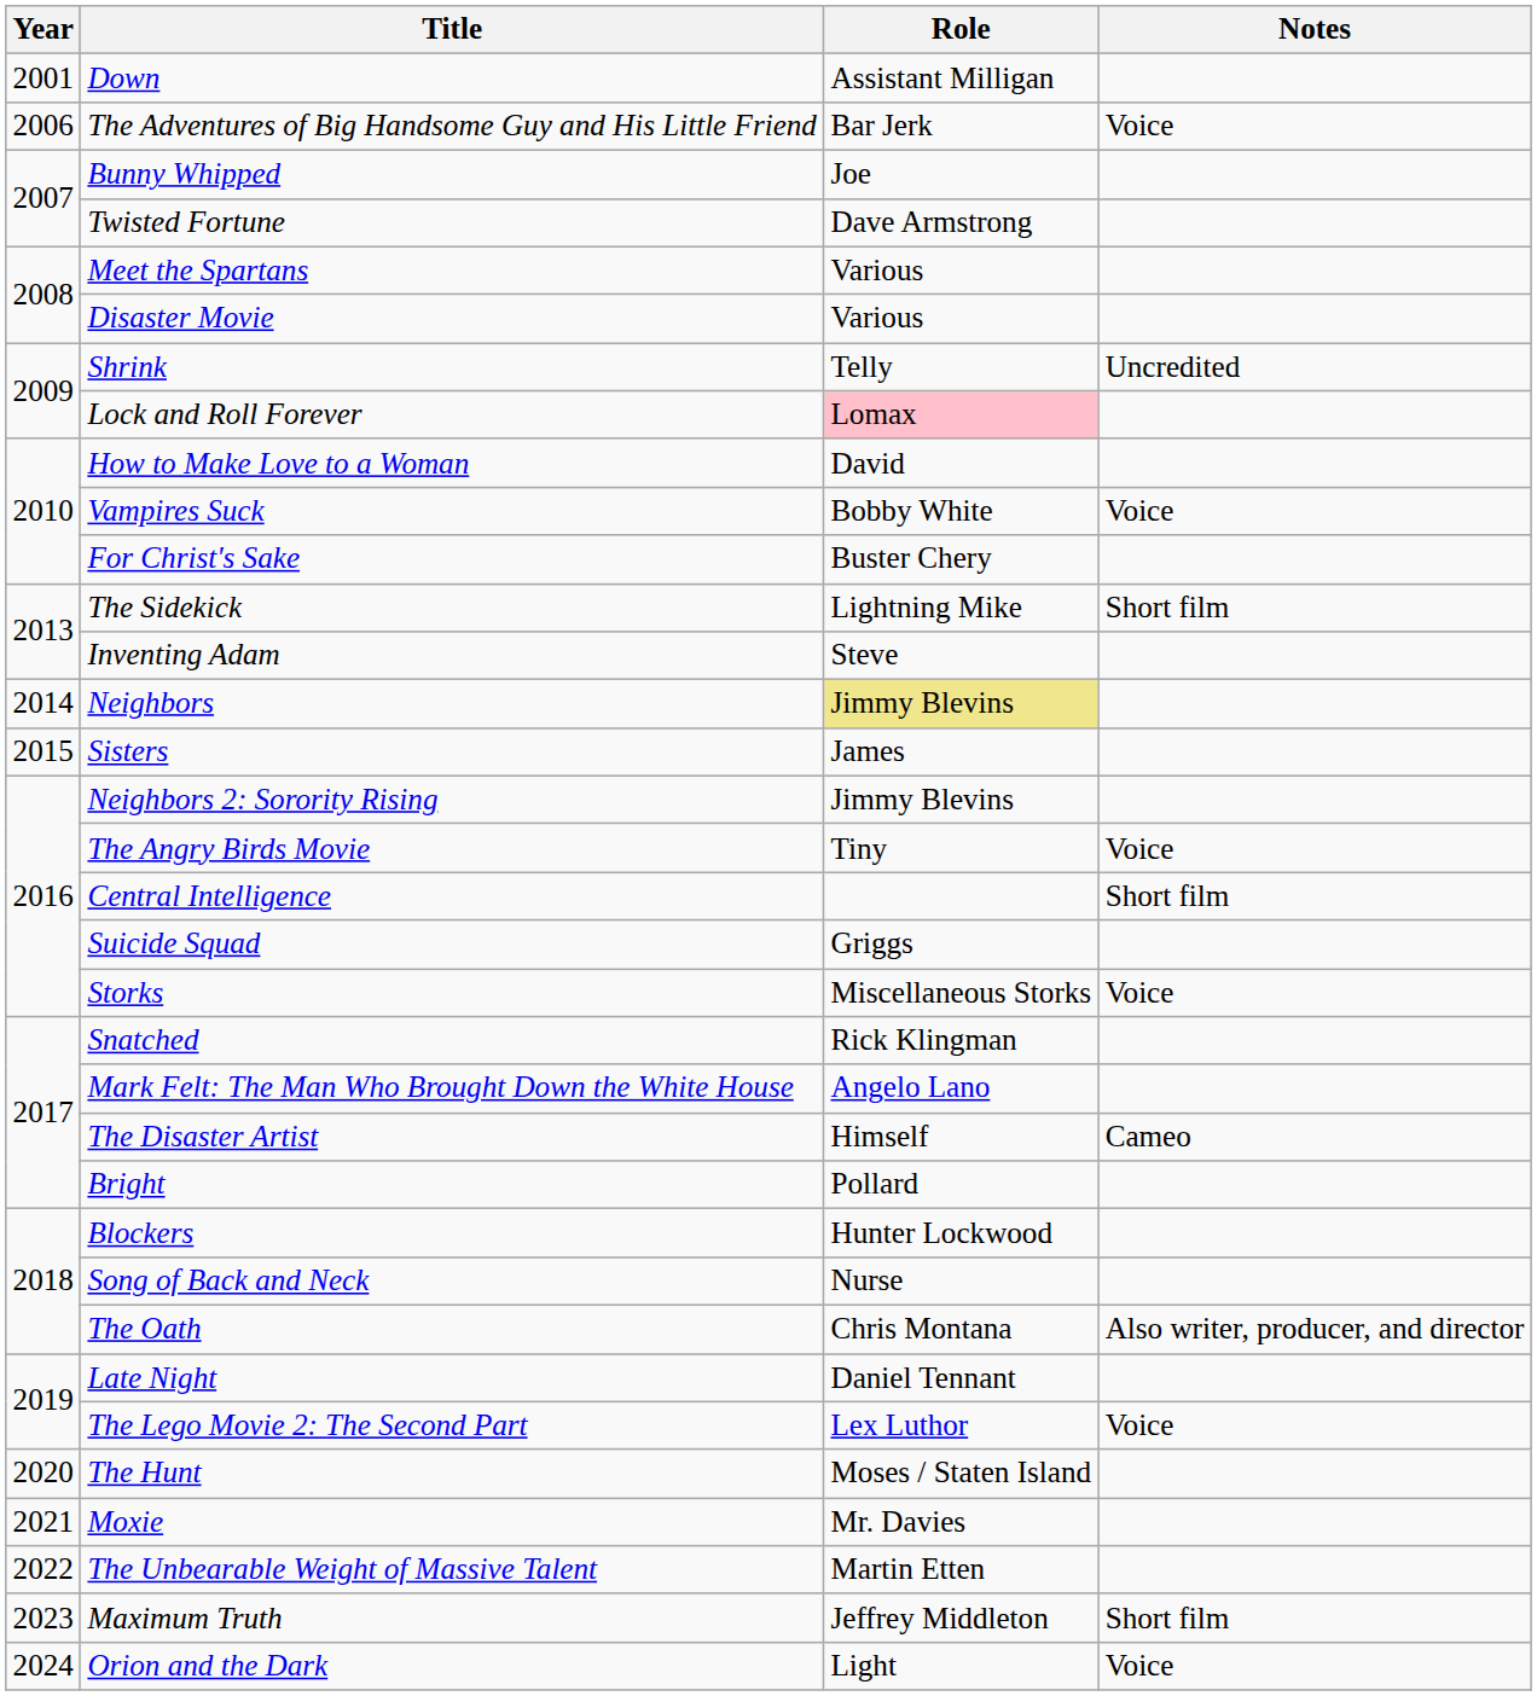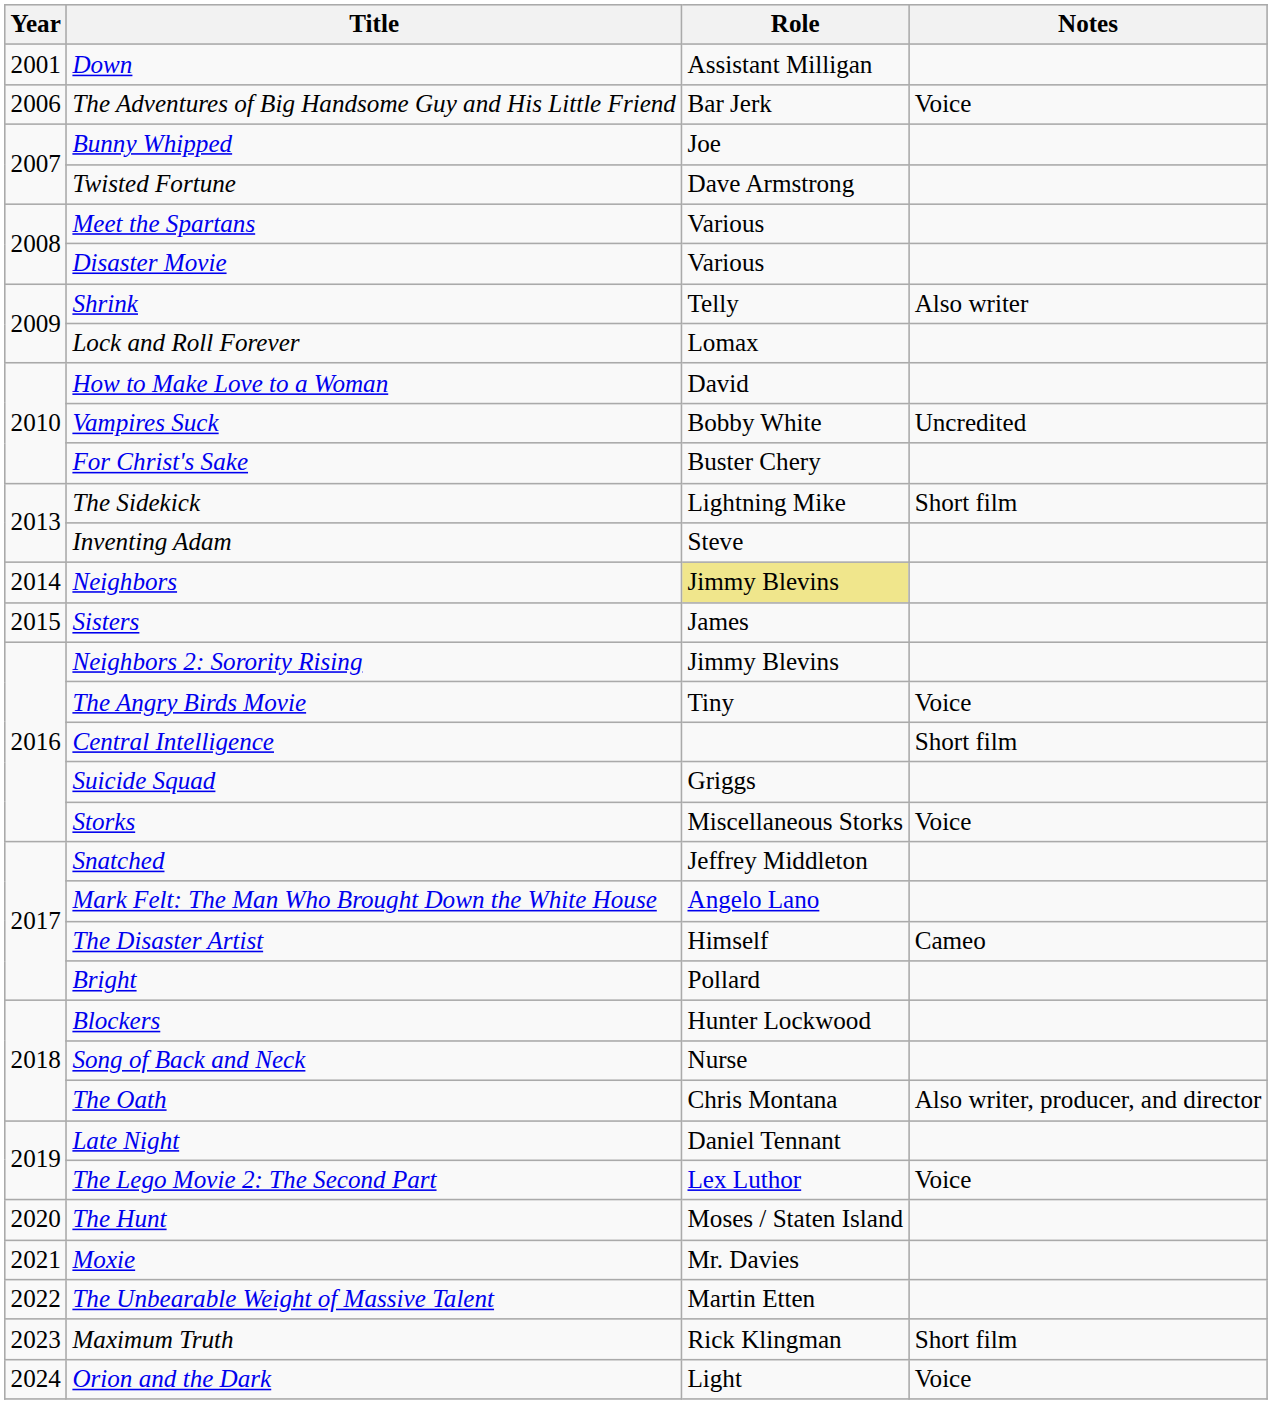Shrink | Notes: Uncredited -> Also writer
Lock and Roll Forever | Role: pink background -> no background
Vampires Suck | Notes: Voice -> Uncredited
Snatched | Role: Rick Klingman -> Jeffrey Middleton
Maximum Truth | Role: Jeffrey Middleton -> Rick Klingman
